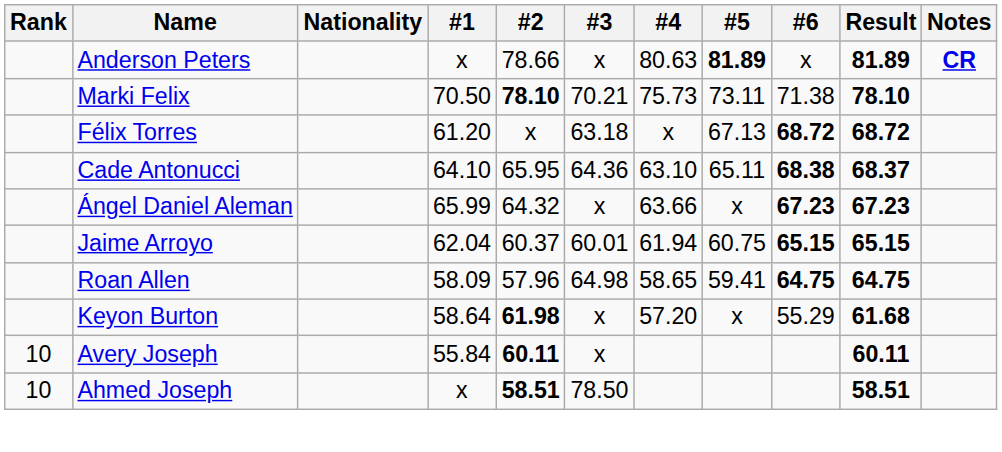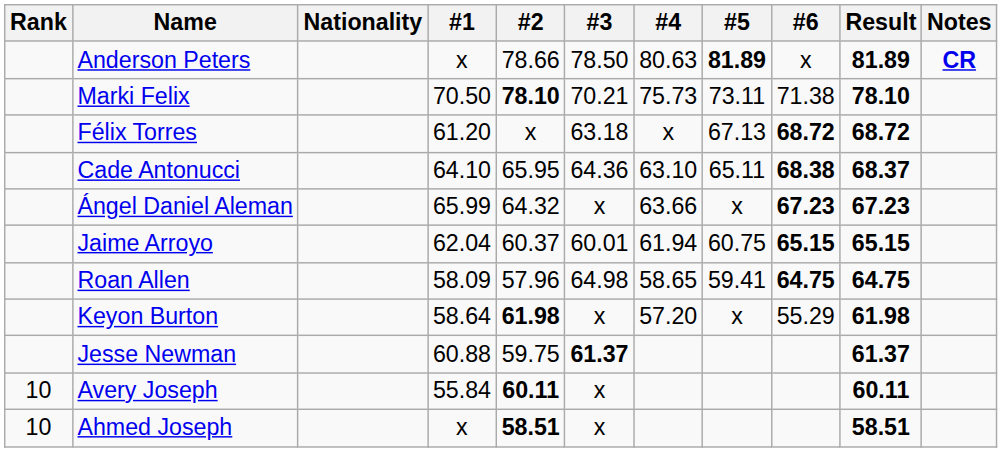Anderson Peters | #3: x -> 78.50
Keyon Burton | Result: 61.68 -> 61.98
+ row: Jesse Newman | 60.88 | 59.75 | 61.37 | 61.37
Ahmed Joseph | #3: 78.50 -> x
